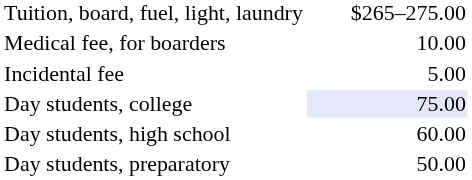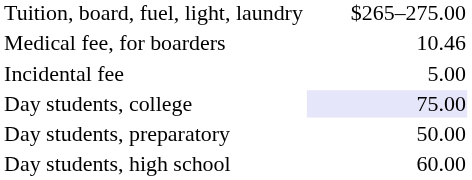Medical fee, for boarders | column 2: 10.00 -> 10.46
rows swapped: Day students, high school <-> Day students, preparatory
